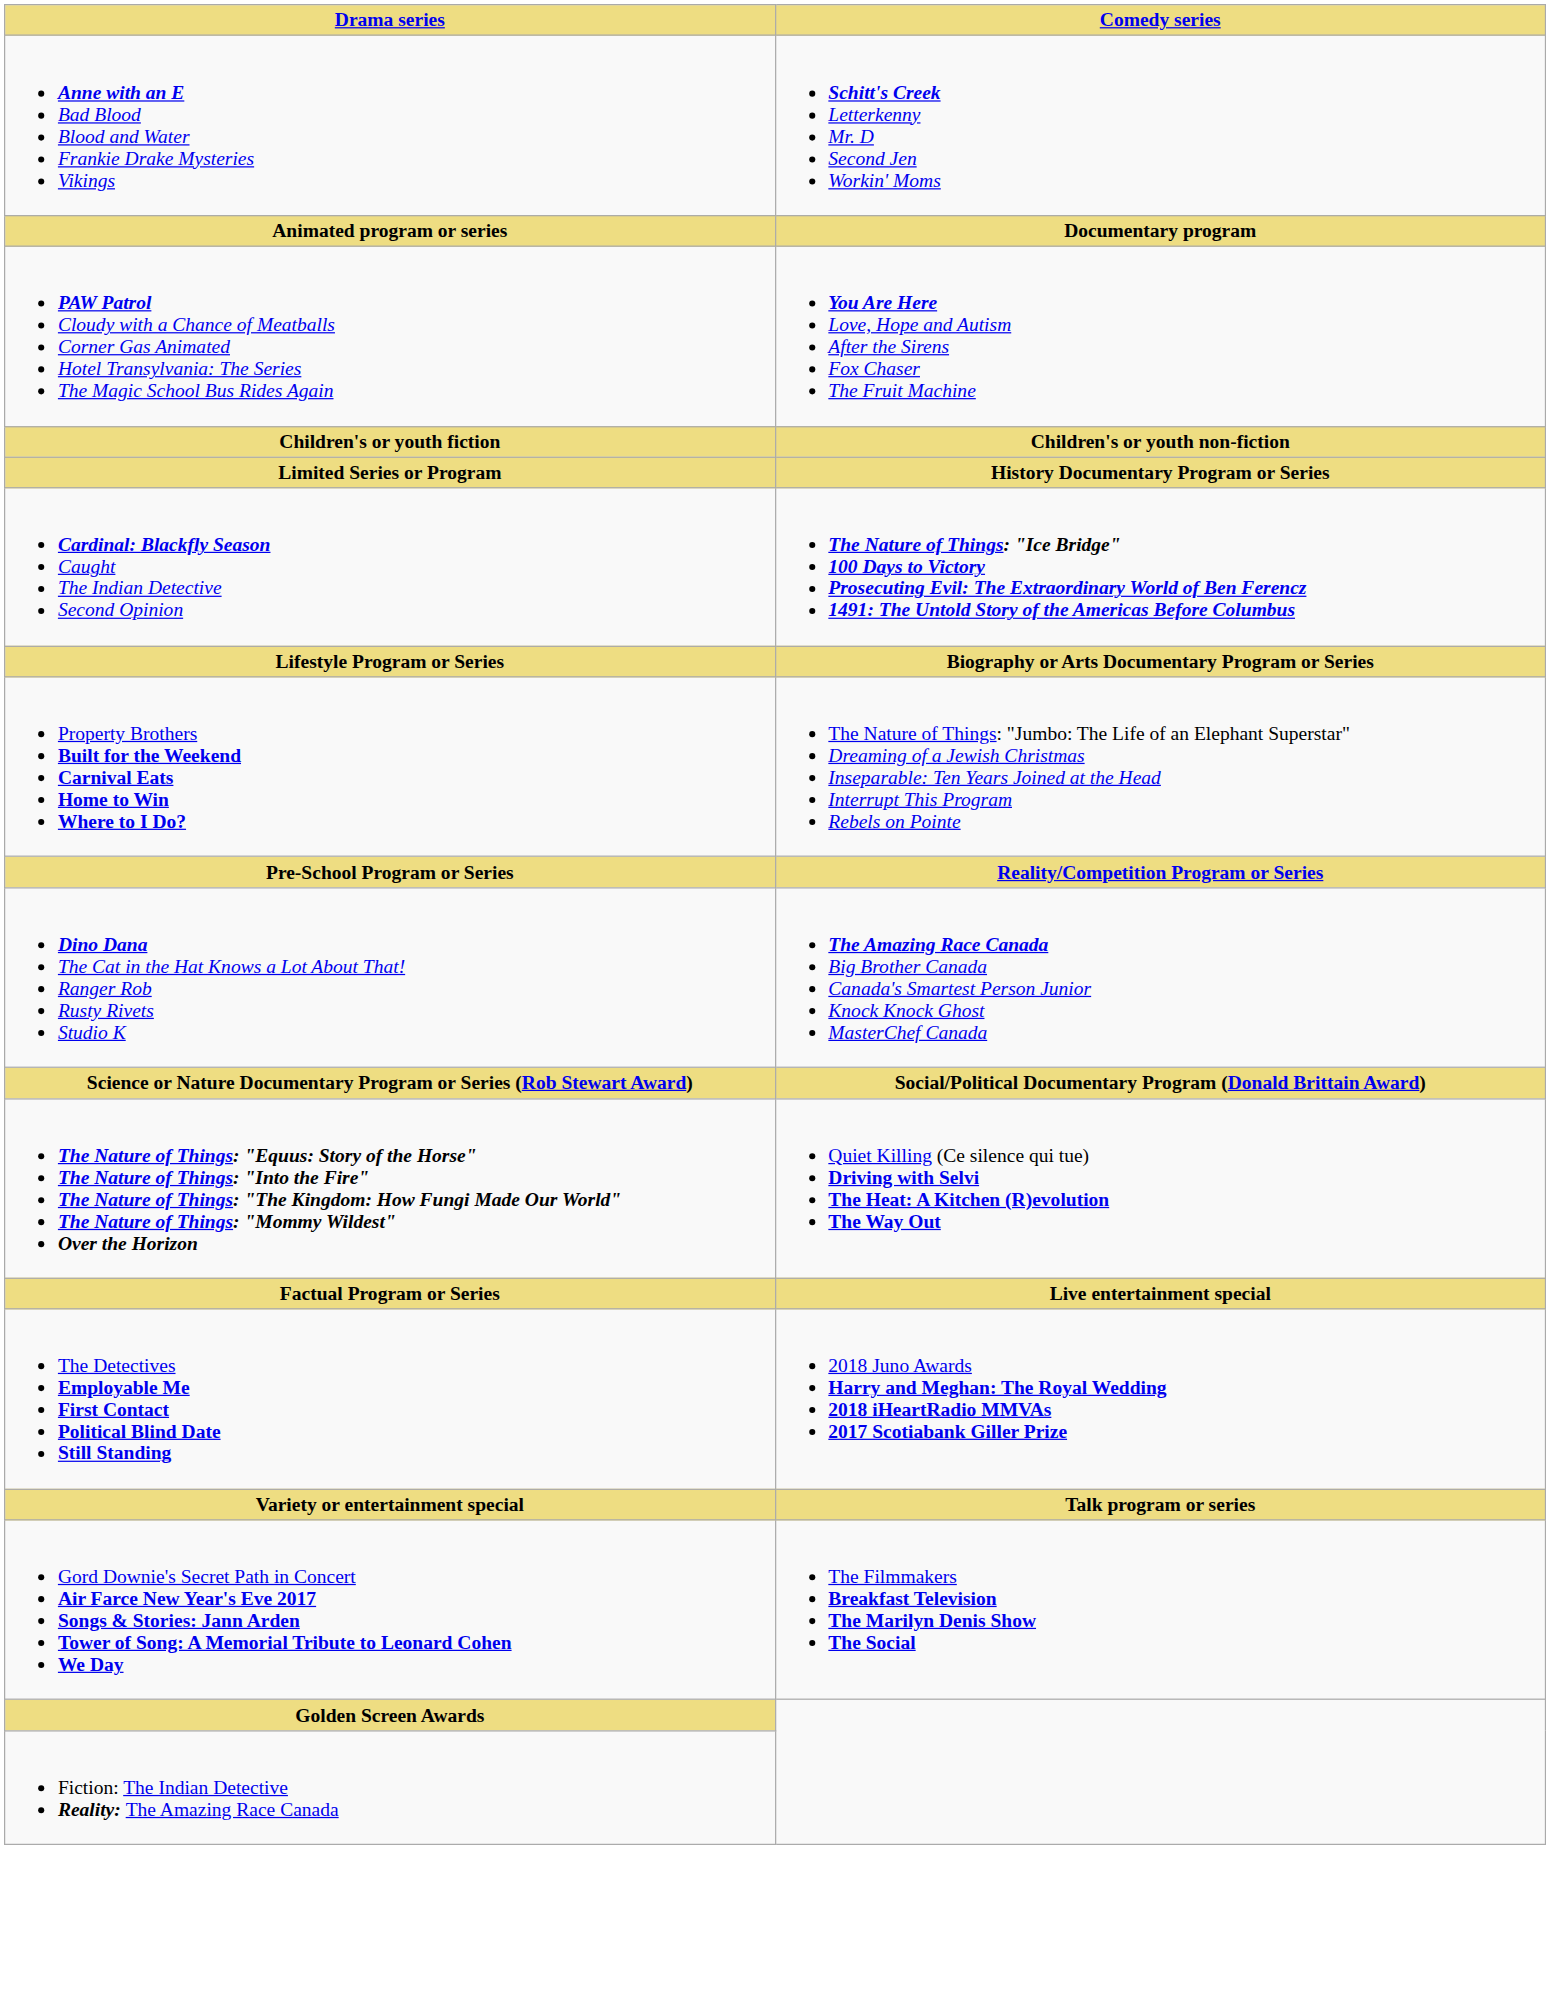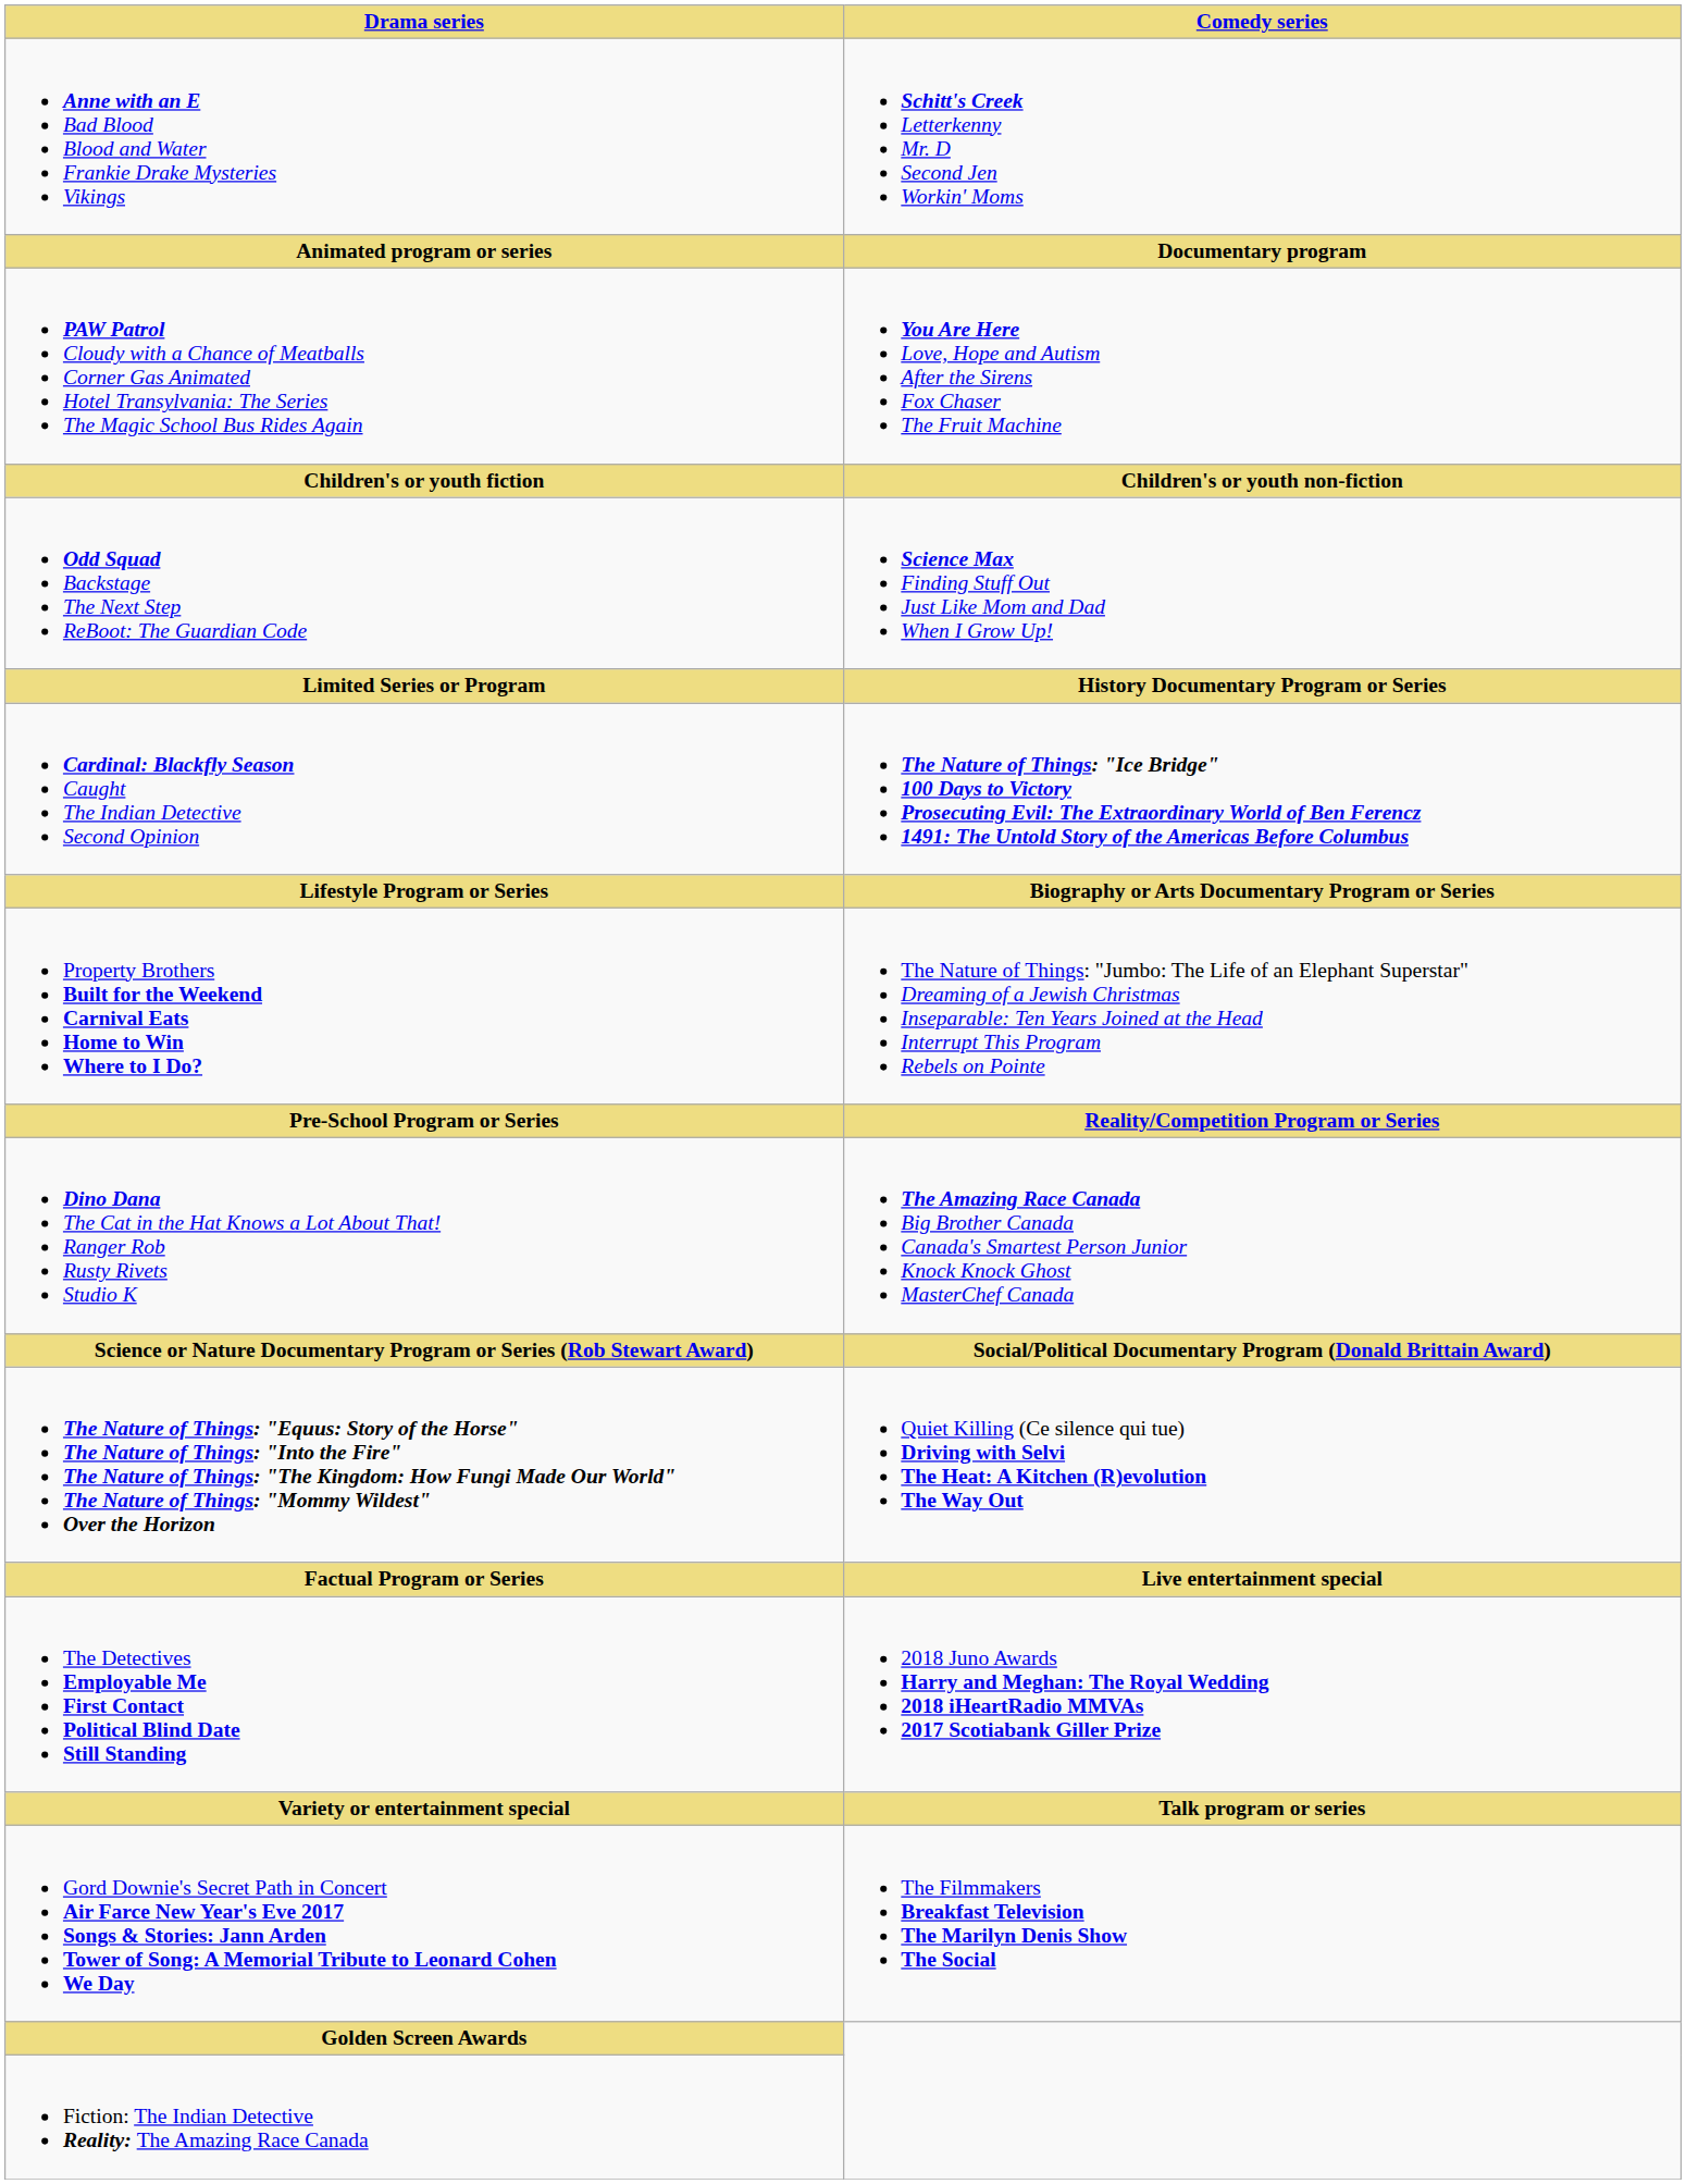+ row: Odd Squad Backstage The Next Step ReBoot: The Guardian Code | Science Max Finding Stuff Out Just Like Mom and Dad When I Grow Up!
